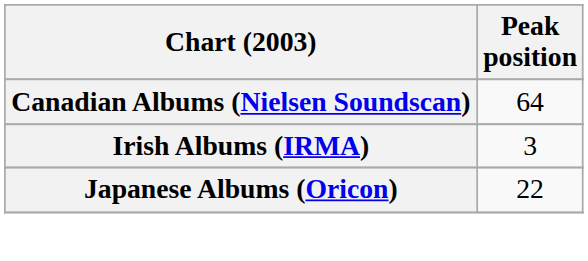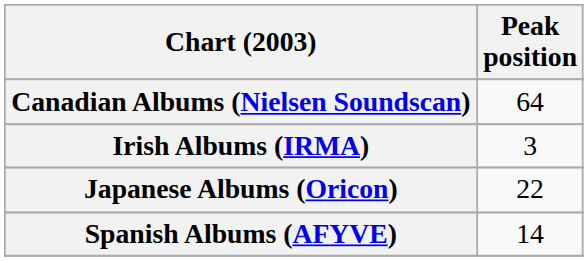+ row: Spanish Albums (AFYVE) | 14
